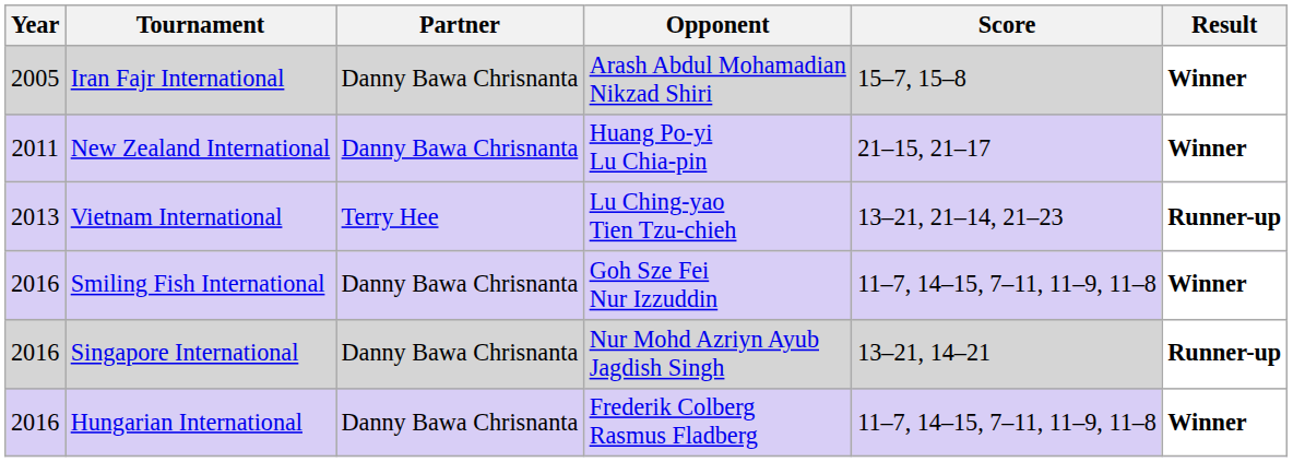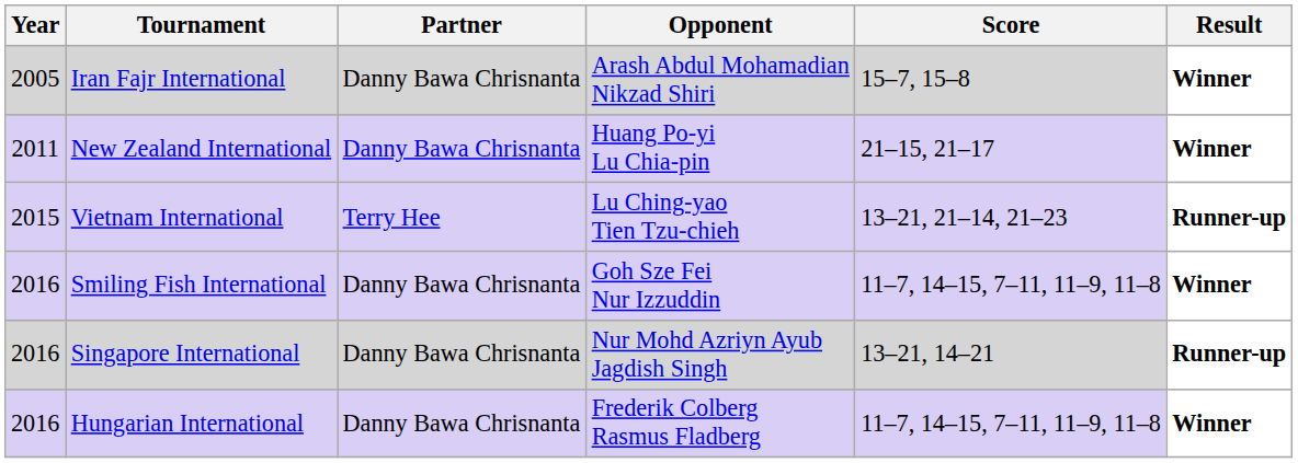Vietnam International | Year: 2013 -> 2015
